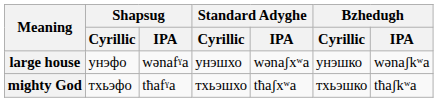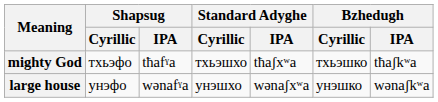rows swapped: mighty God <-> large house
